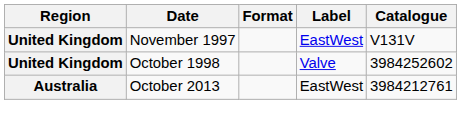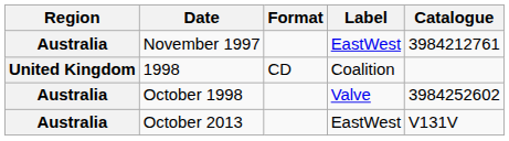November 1997 | Region: United Kingdom -> Australia
November 1997 | Catalogue: V131V -> 3984212761
+ row: United Kingdom | 1998 | CD | Coalition
October 1998 | Region: United Kingdom -> Australia
October 2013 | Catalogue: 3984212761 -> V131V
